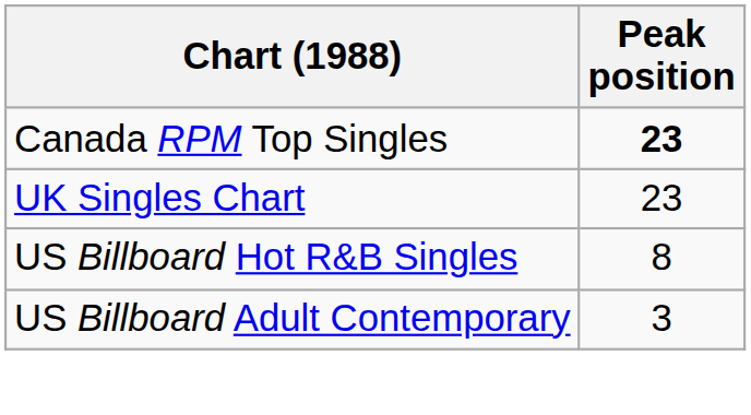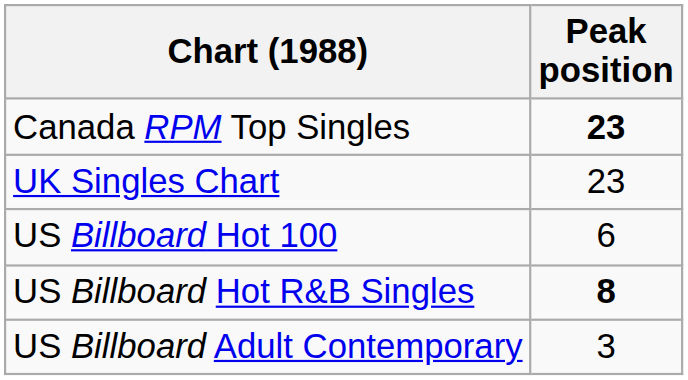+ row: US Billboard Hot 100 | 6
US Billboard Hot R&B Singles | Peak position: normal -> bold
